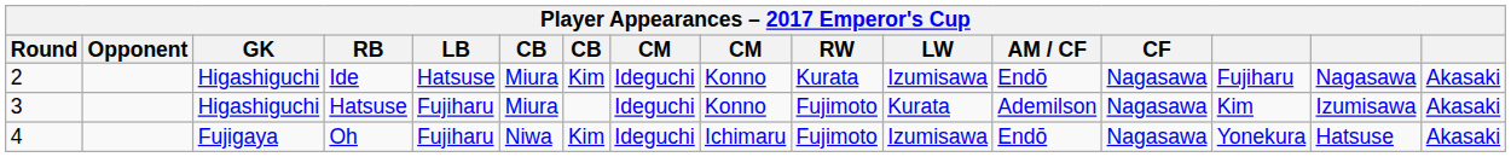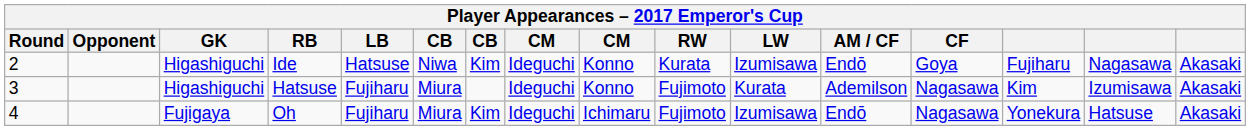Ide | column 6: Miura -> Niwa
Ide | CF: Nagasawa -> Goya
Oh | column 6: Niwa -> Miura
